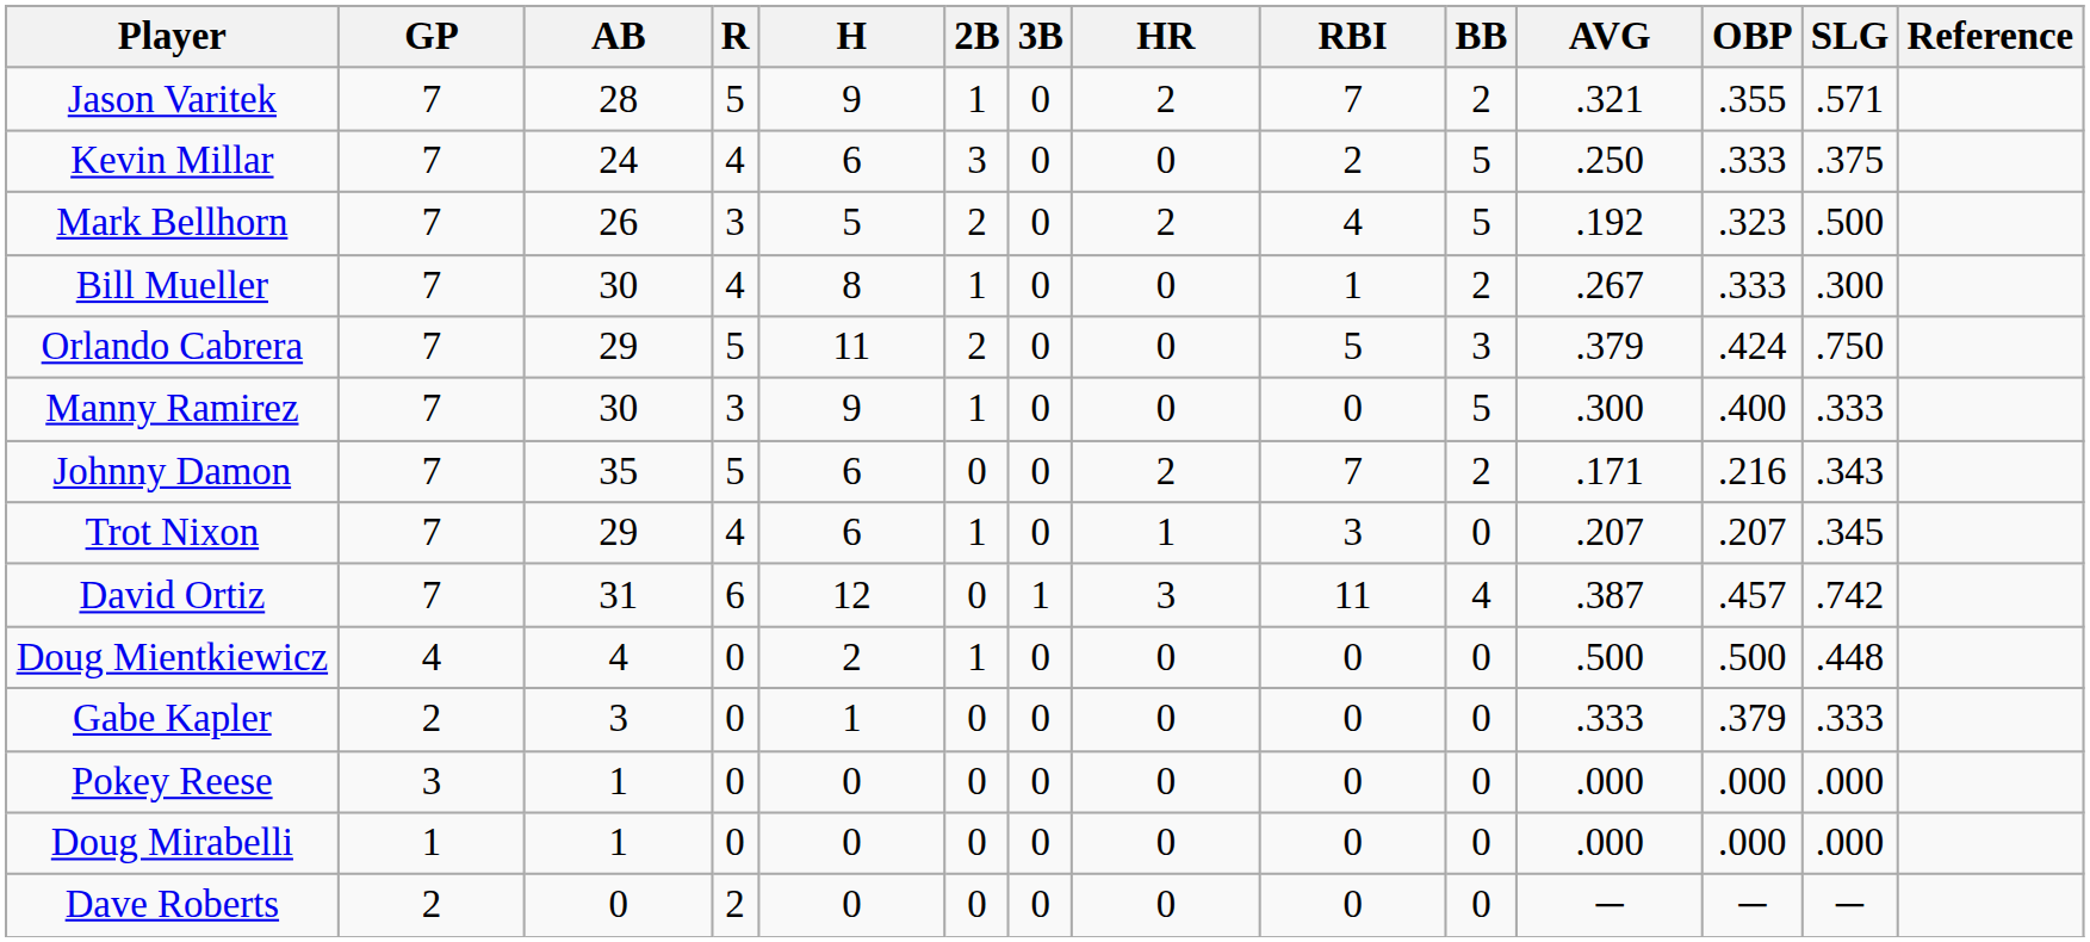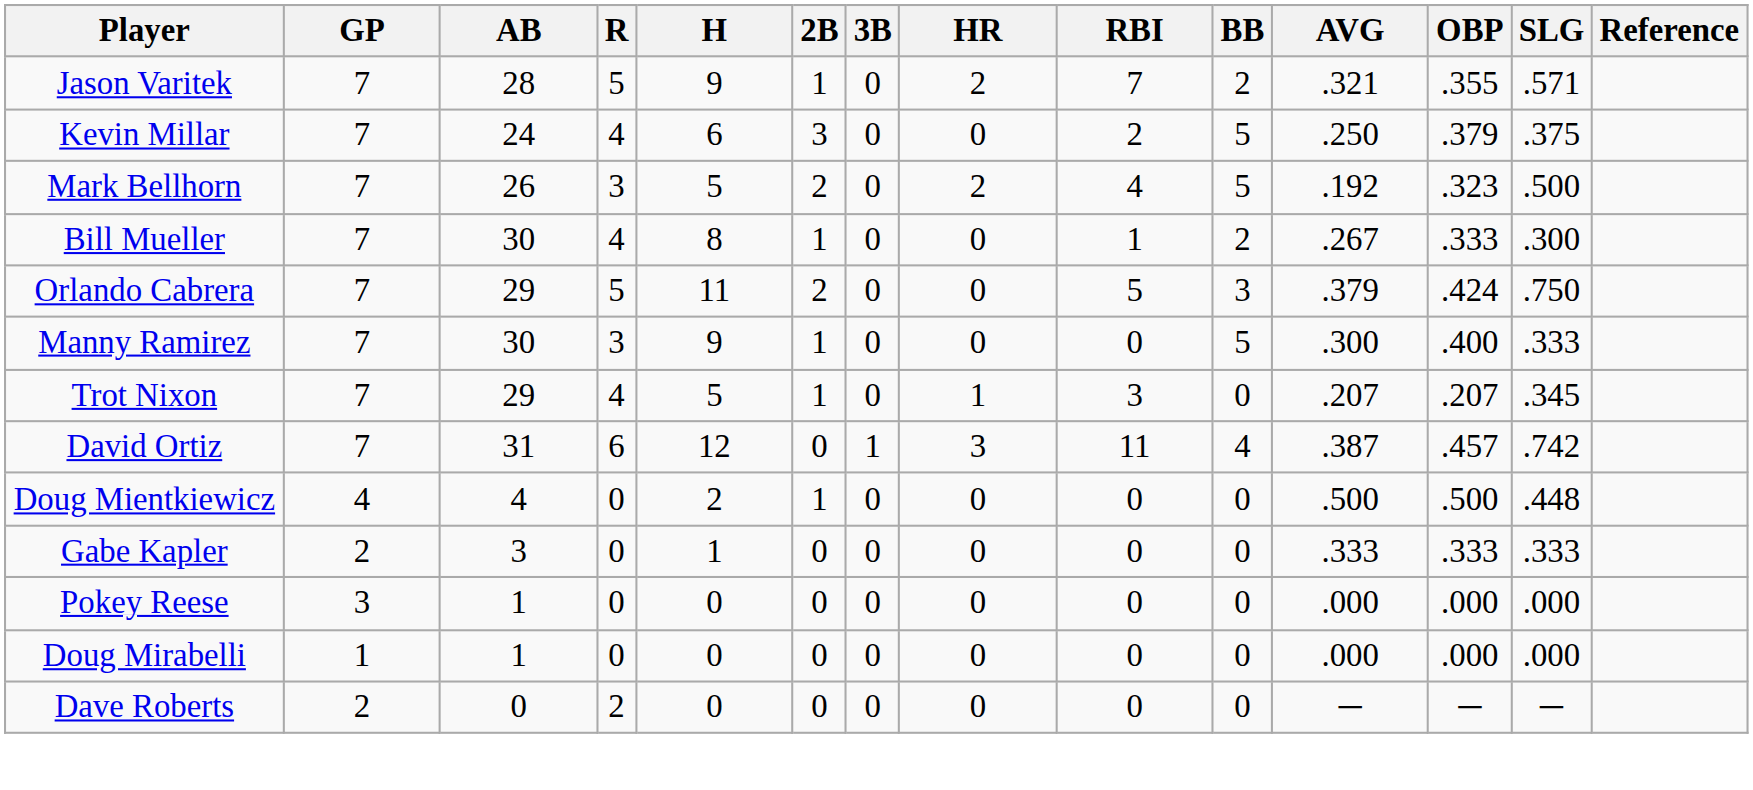Kevin Millar | OBP: .333 -> .379
- row: Johnny Damon | 7 | 35 | 5 | 6 | 0 | 0 | 2 | 7 | 2 | .171 | .216 | .343
Trot Nixon | H: 6 -> 5
Gabe Kapler | OBP: .379 -> .333
